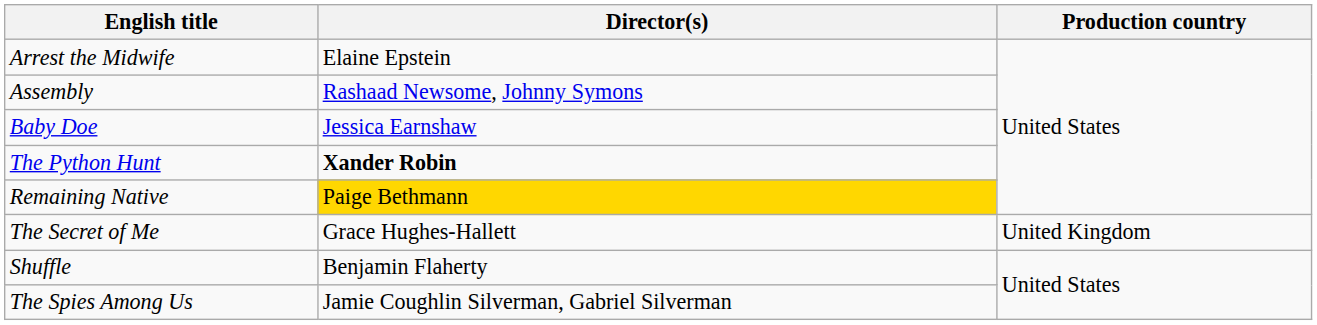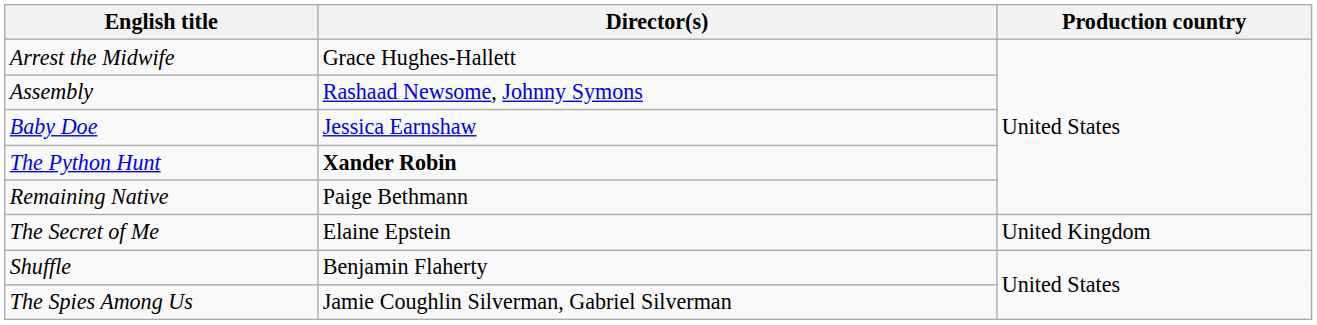Arrest the Midwife | Director(s): Elaine Epstein -> Grace Hughes-Hallett
Remaining Native | Director(s): gold background -> no background
The Secret of Me | Director(s): Grace Hughes-Hallett -> Elaine Epstein
